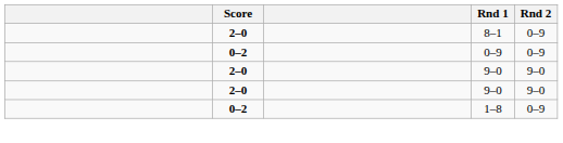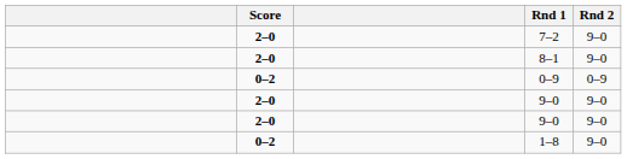+ row: 2–0 | 7–2 | 9–0
8–1 | Rnd 2: 0–9 -> 9–0
1–8 | Rnd 2: 0–9 -> 9–0
